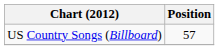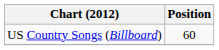US Country Songs (Billboard) | Position: 57 -> 60
